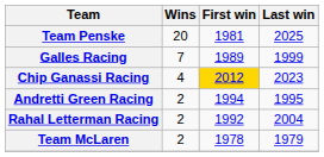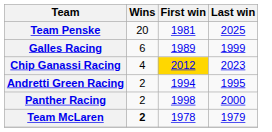Galles Racing | Wins: 7 -> 6
+ row: Panther Racing | 2 | 1998 | 2000
- row: Rahal Letterman Racing | 2 | 1992 | 2004
Team McLaren | Wins: normal -> bold
